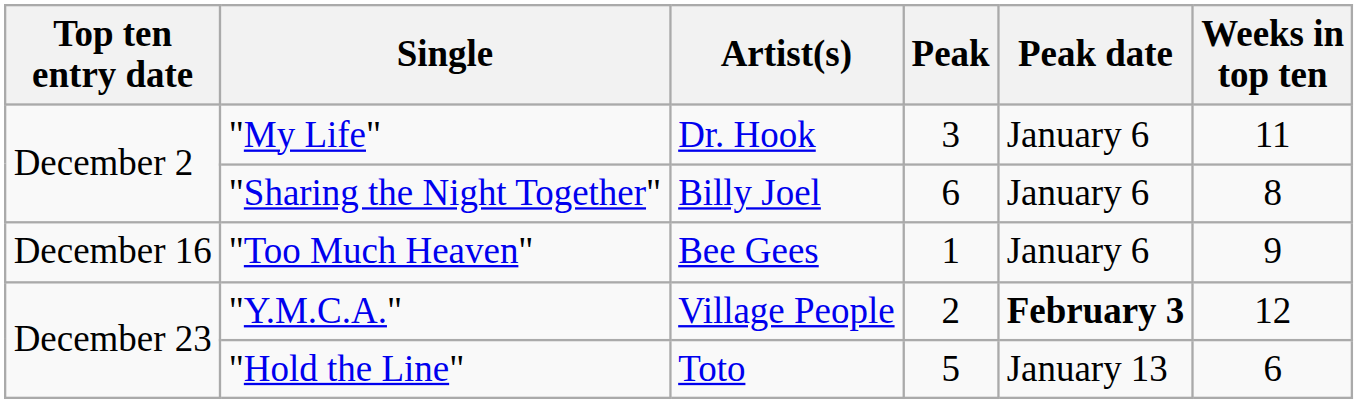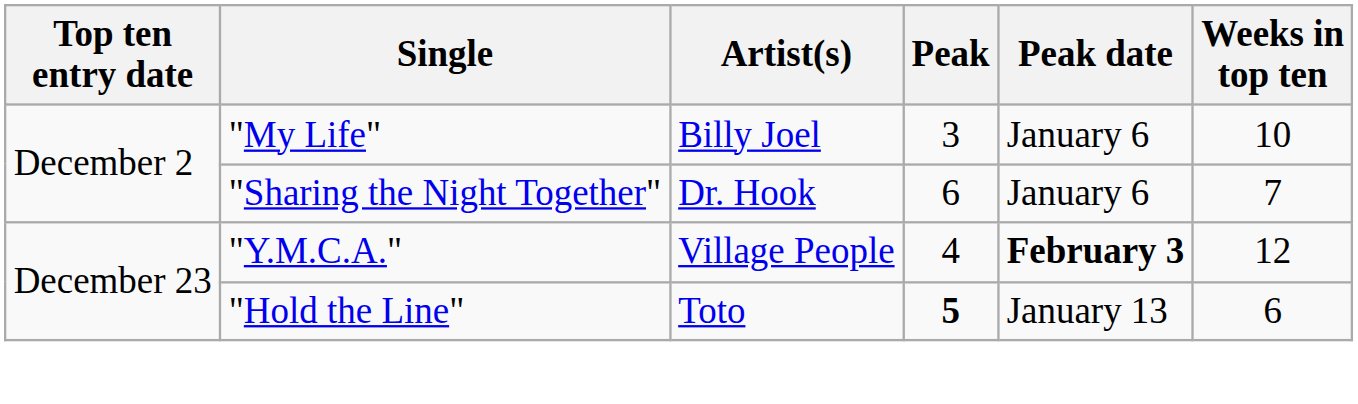"My Life" | Artist(s): Dr. Hook -> Billy Joel
"My Life" | Weeks in top ten: 11 -> 10
"Sharing the Night Together" | Artist(s): Billy Joel -> Dr. Hook
"Sharing the Night Together" | Weeks in top ten: 8 -> 7
- row: December 16 | "Too Much Heaven" | Bee Gees | 1 | January 6 | 9
"Y.M.C.A." | Peak: 2 -> 4
"Hold the Line" | Peak: normal -> bold
